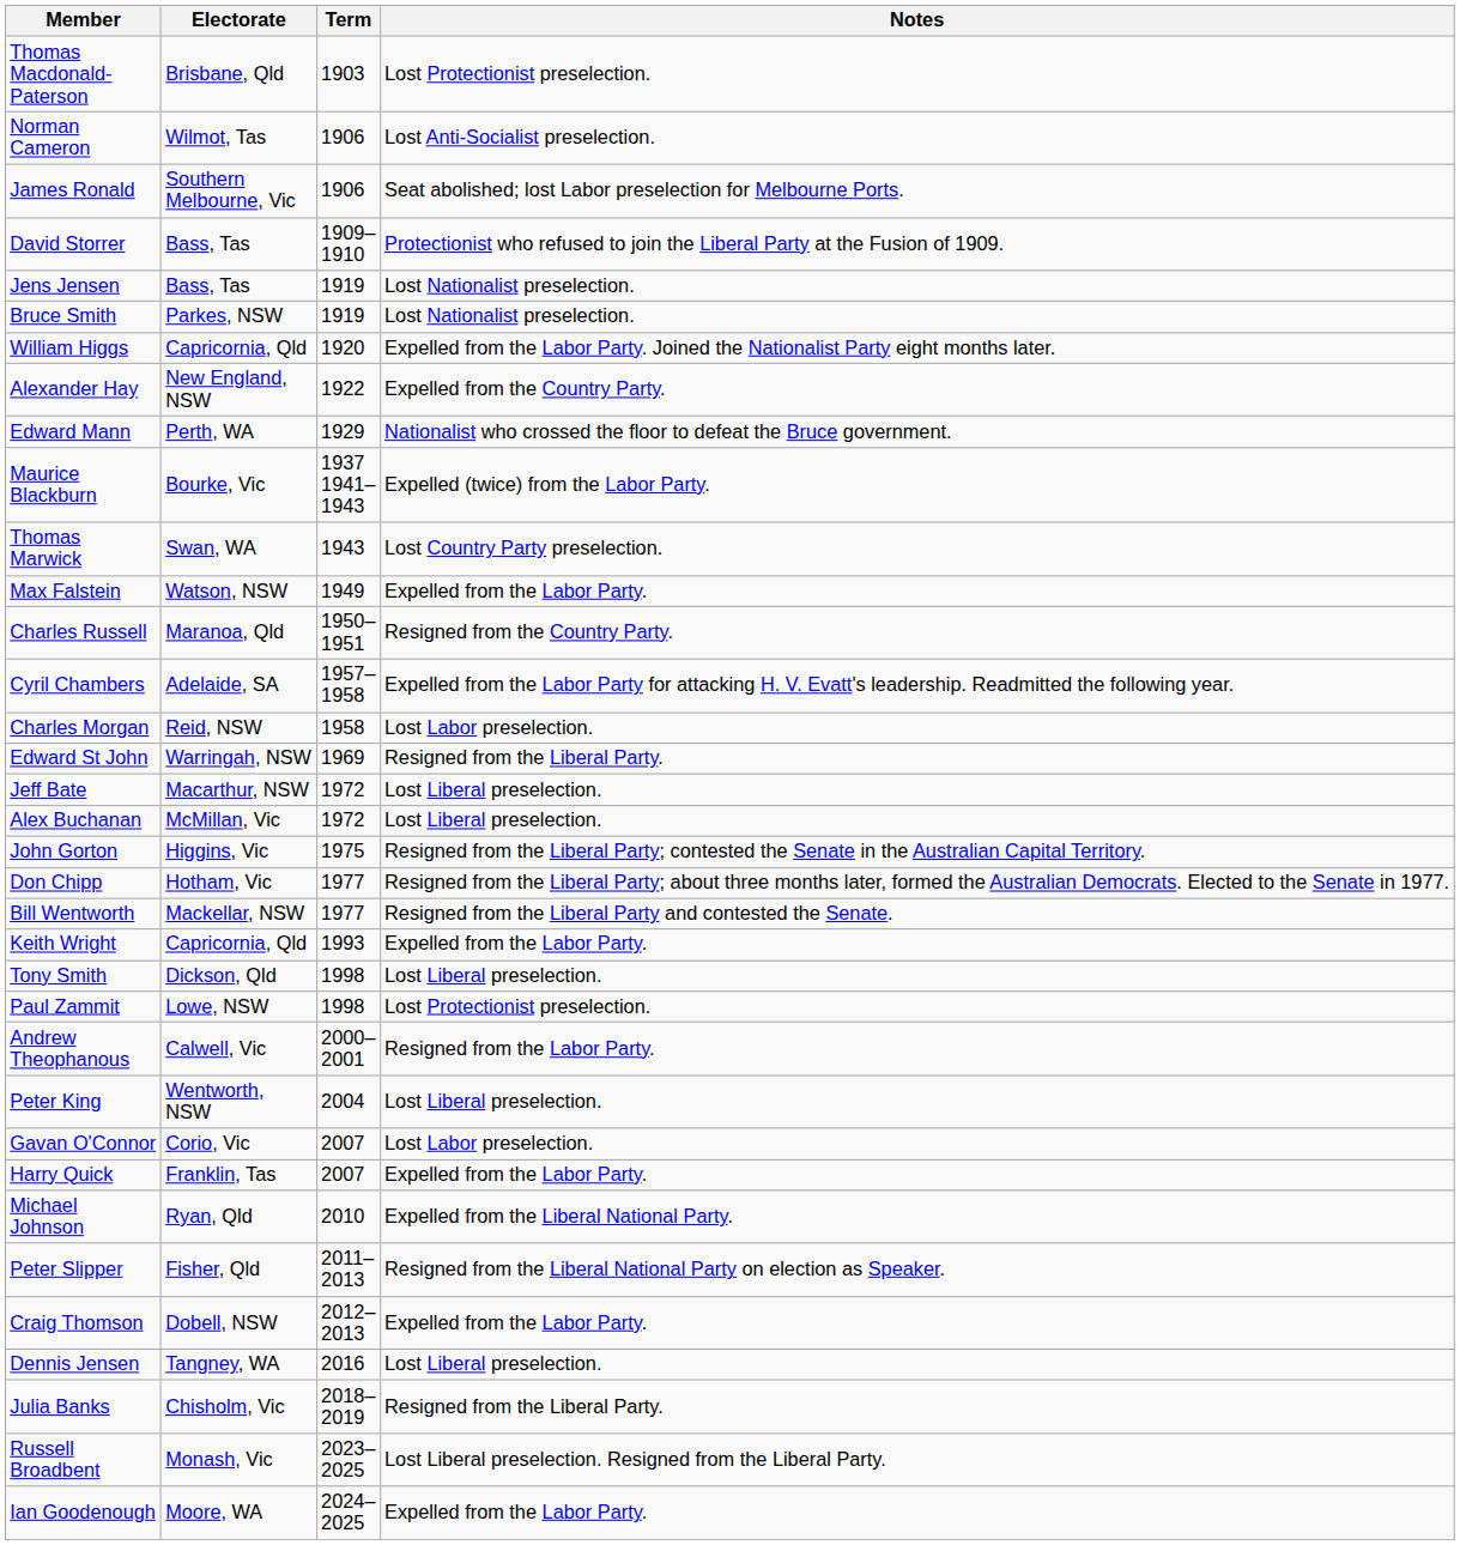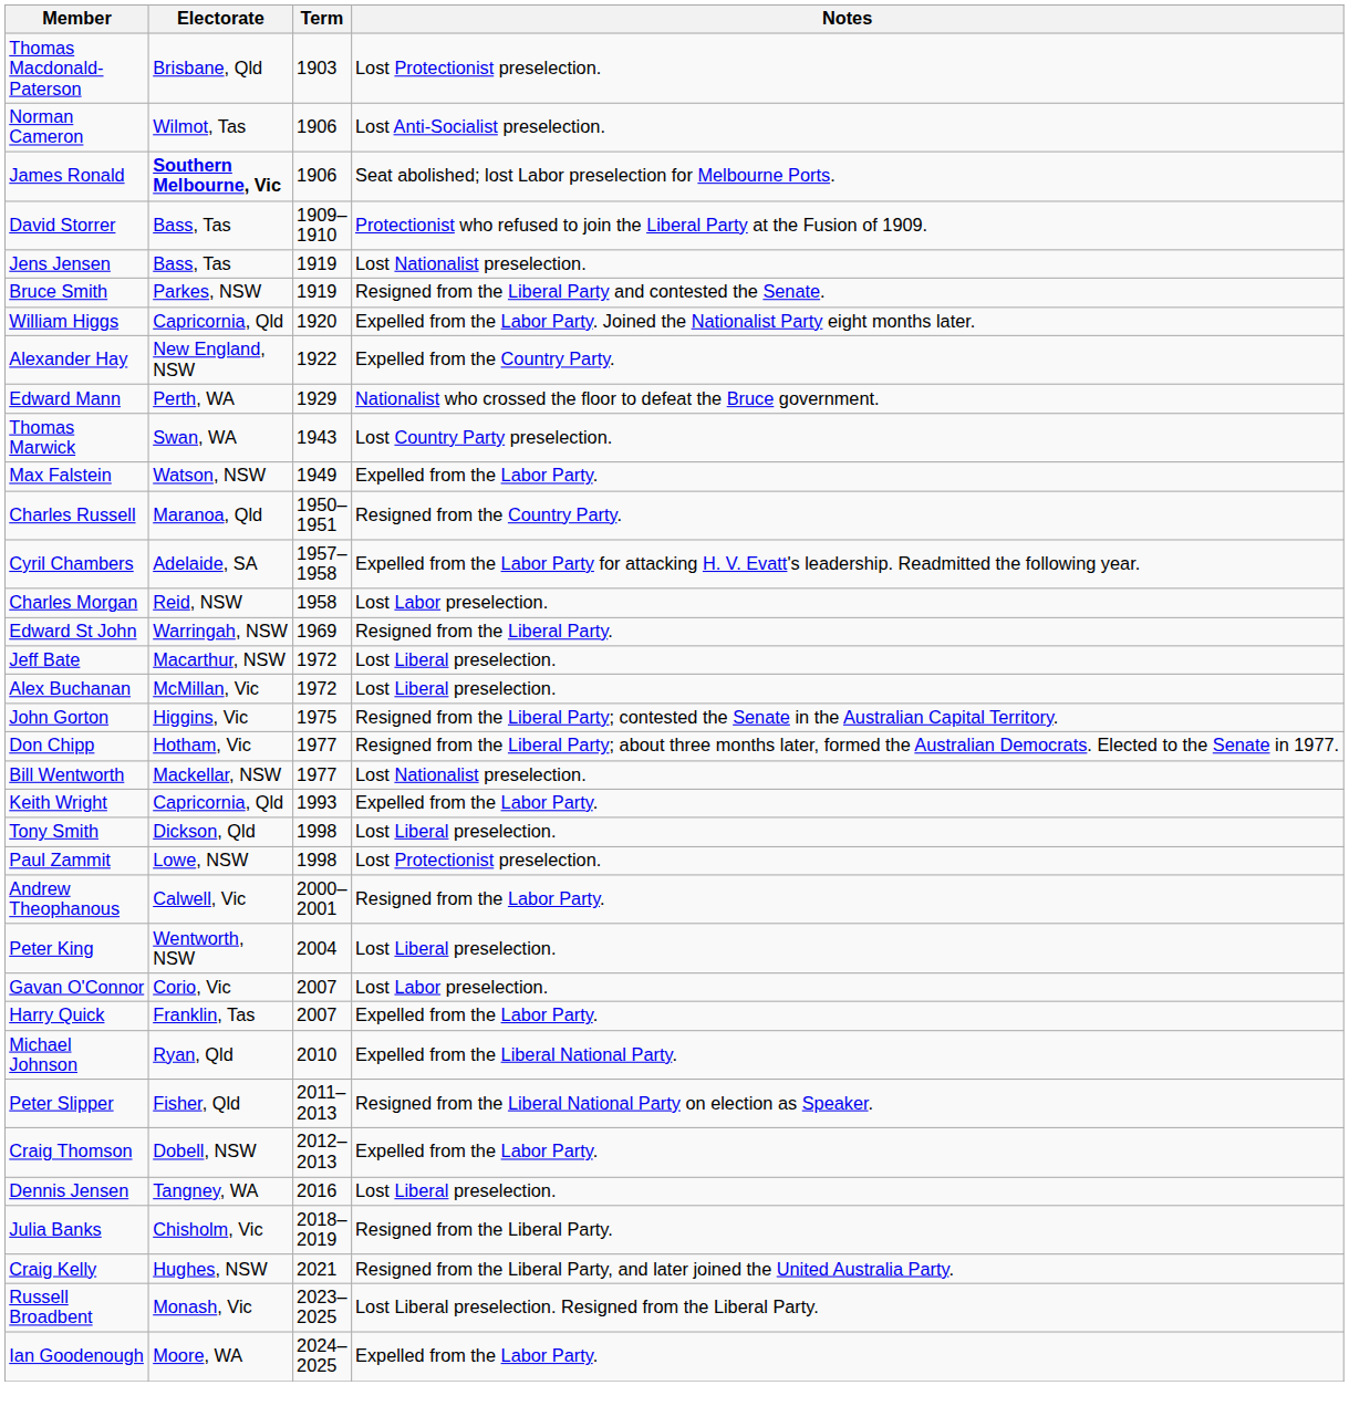James Ronald | Electorate: normal -> bold
Bruce Smith | Notes: Lost Nationalist preselection. -> Resigned from the Liberal Party and contested the Senate.
- row: Maurice Blackburn | Bourke, Vic | 1937 1941–1943 | Expelled (twice) from the Labor Party.
Bill Wentworth | Notes: Resigned from the Liberal Party and contested the Senate. -> Lost Nationalist preselection.
+ row: Craig Kelly | Hughes, NSW | 2021 | Resigned from the Liberal Party, and later joined the United Australia Party.
